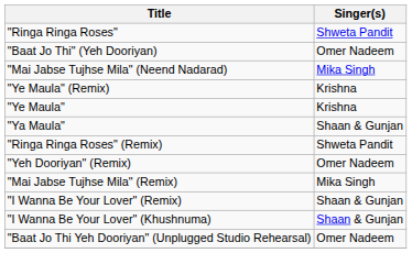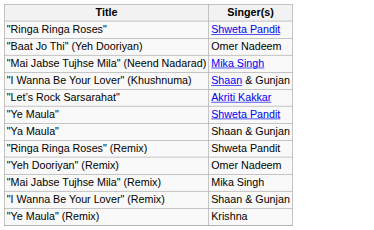rows swapped: "I Wanna Be Your Lover" (Khushnuma) <-> "Ye Maula" (Remix)
+ row: "Let’s Rock Sarsarahat" | Akriti Kakkar
"Ye Maula" | Singer(s): Krishna -> Shweta Pandit
- row: "Baat Jo Thi Yeh Dooriyan" (Unplugged Studio Rehearsal) | Omer Nadeem
